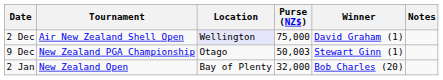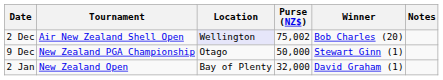2 Dec | Purse (NZ$): 75,000 -> 75,002
2 Dec | Winner: David Graham (1) -> Bob Charles (20)
9 Dec | Purse (NZ$): 50,003 -> 50,000
2 Jan | Winner: Bob Charles (20) -> David Graham (1)
